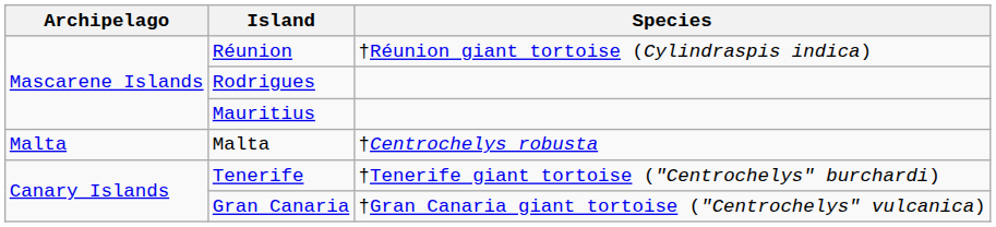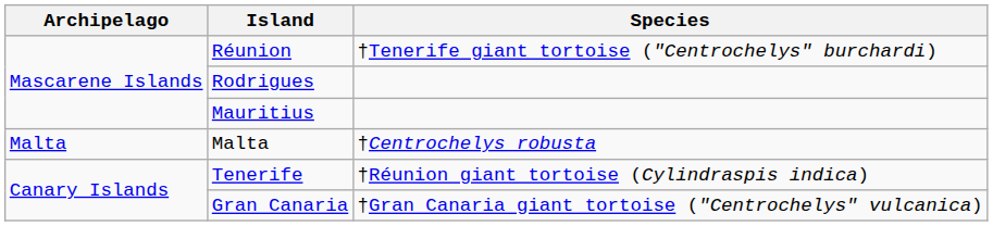Réunion | Species: †Réunion giant tortoise (Cylindraspis indica) -> †Tenerife giant tortoise ("Centrochelys" burchardi)
Tenerife | Species: †Tenerife giant tortoise ("Centrochelys" burchardi) -> †Réunion giant tortoise (Cylindraspis indica)
